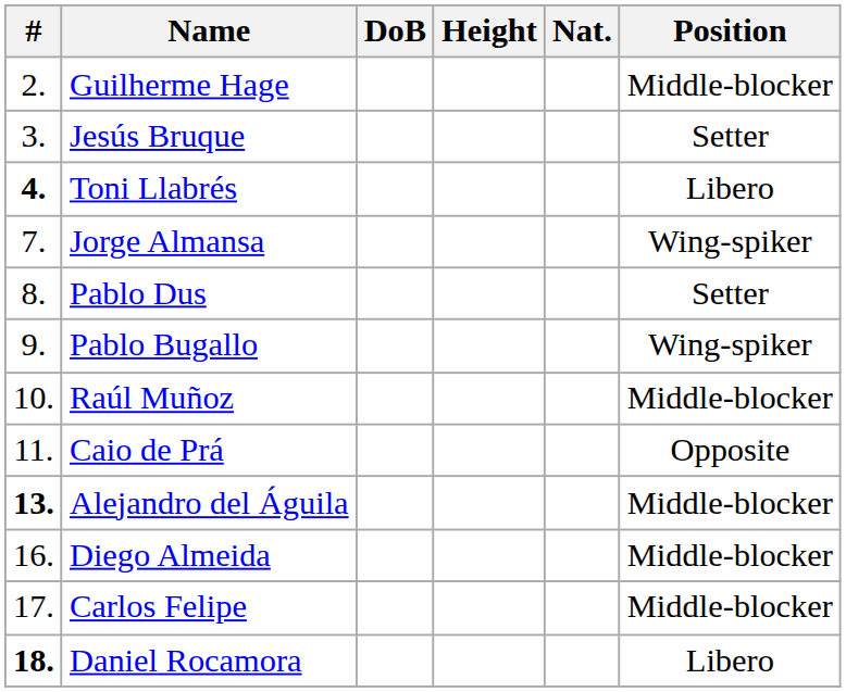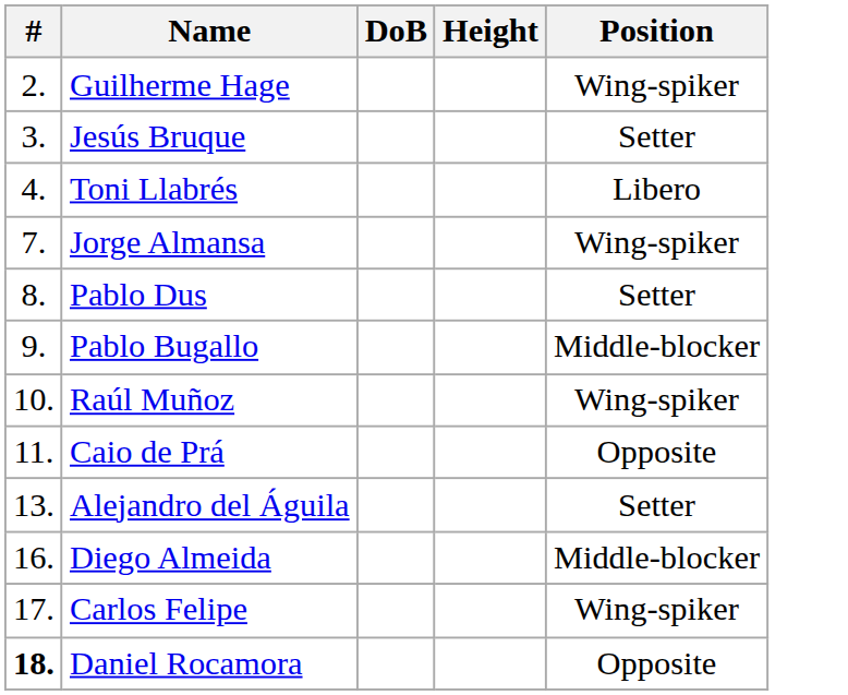- column: Nat.
Guilherme Hage | Position: Middle-blocker -> Wing-spiker
Toni Llabrés | #: bold -> normal
Pablo Bugallo | Position: Wing-spiker -> Middle-blocker
Raúl Muñoz | Position: Middle-blocker -> Wing-spiker
Alejandro del Águila | #: bold -> normal
Alejandro del Águila | Position: Middle-blocker -> Setter
Carlos Felipe | Position: Middle-blocker -> Wing-spiker
Daniel Rocamora | Position: Libero -> Opposite
